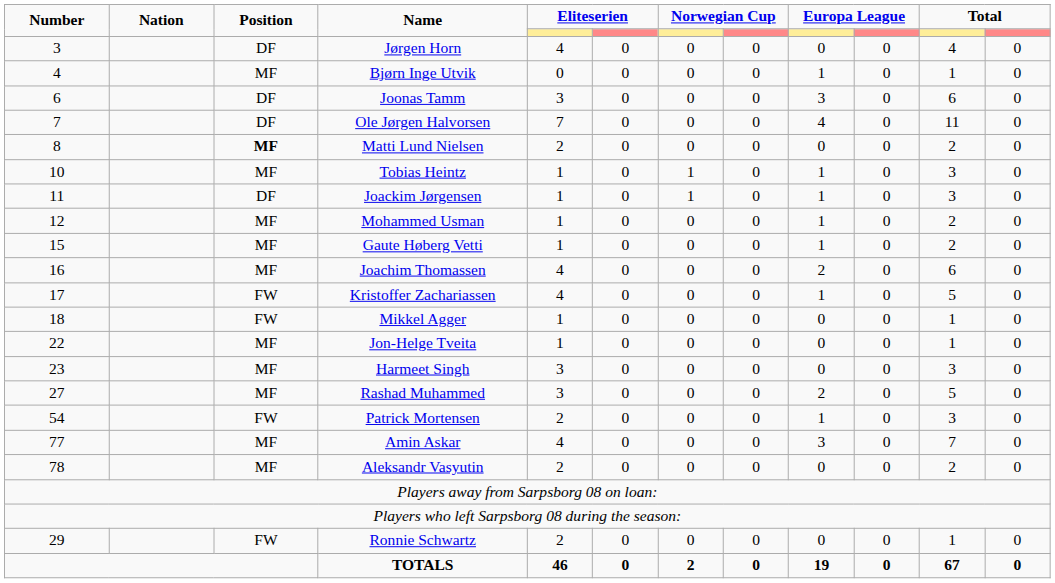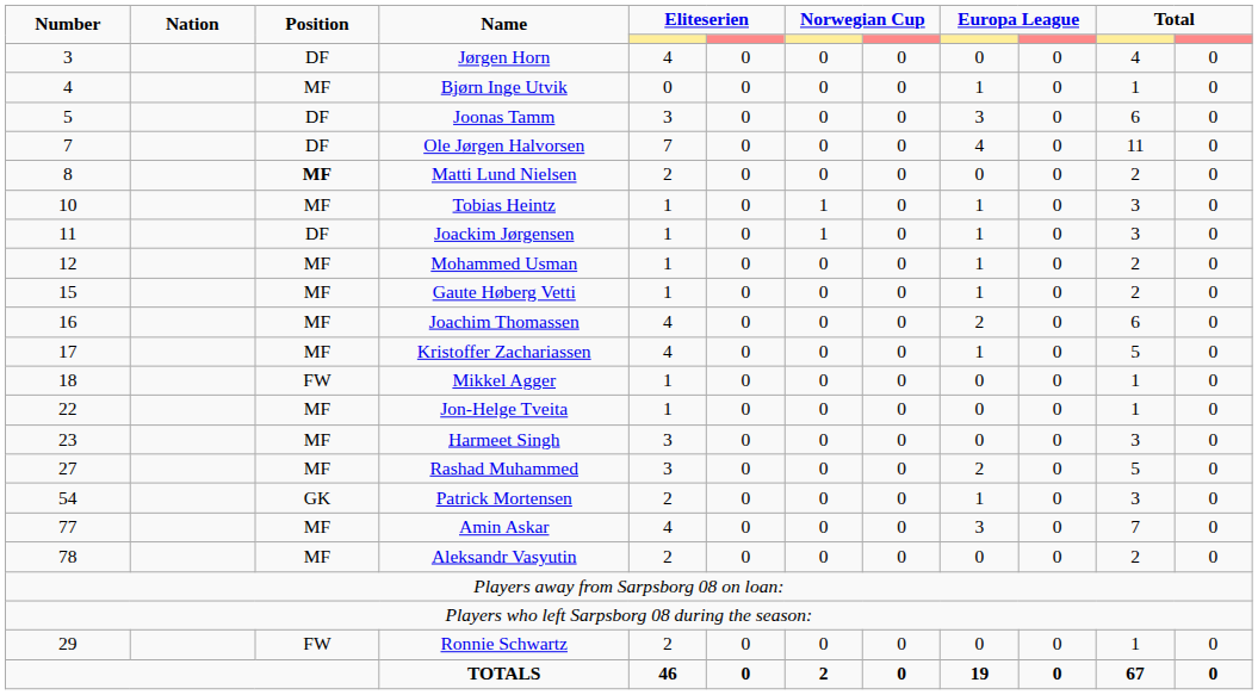Joonas Tamm | Number: 6 -> 5
Kristoffer Zachariassen | Position: FW -> MF
Patrick Mortensen | Position: FW -> GK
